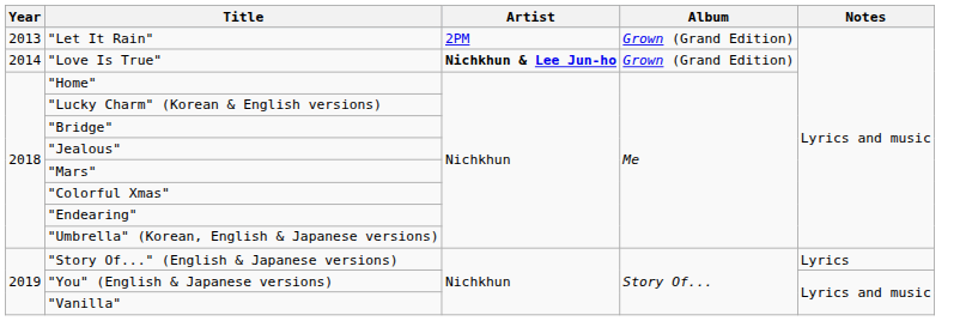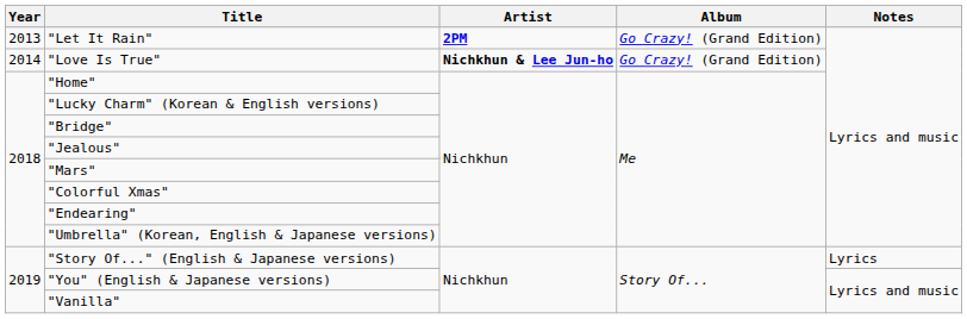"Let It Rain" | Artist: normal -> bold
"Let It Rain" | Album: Grown (Grand Edition) -> Go Crazy! (Grand Edition)
"Love Is True" | Album: Grown (Grand Edition) -> Go Crazy! (Grand Edition)
